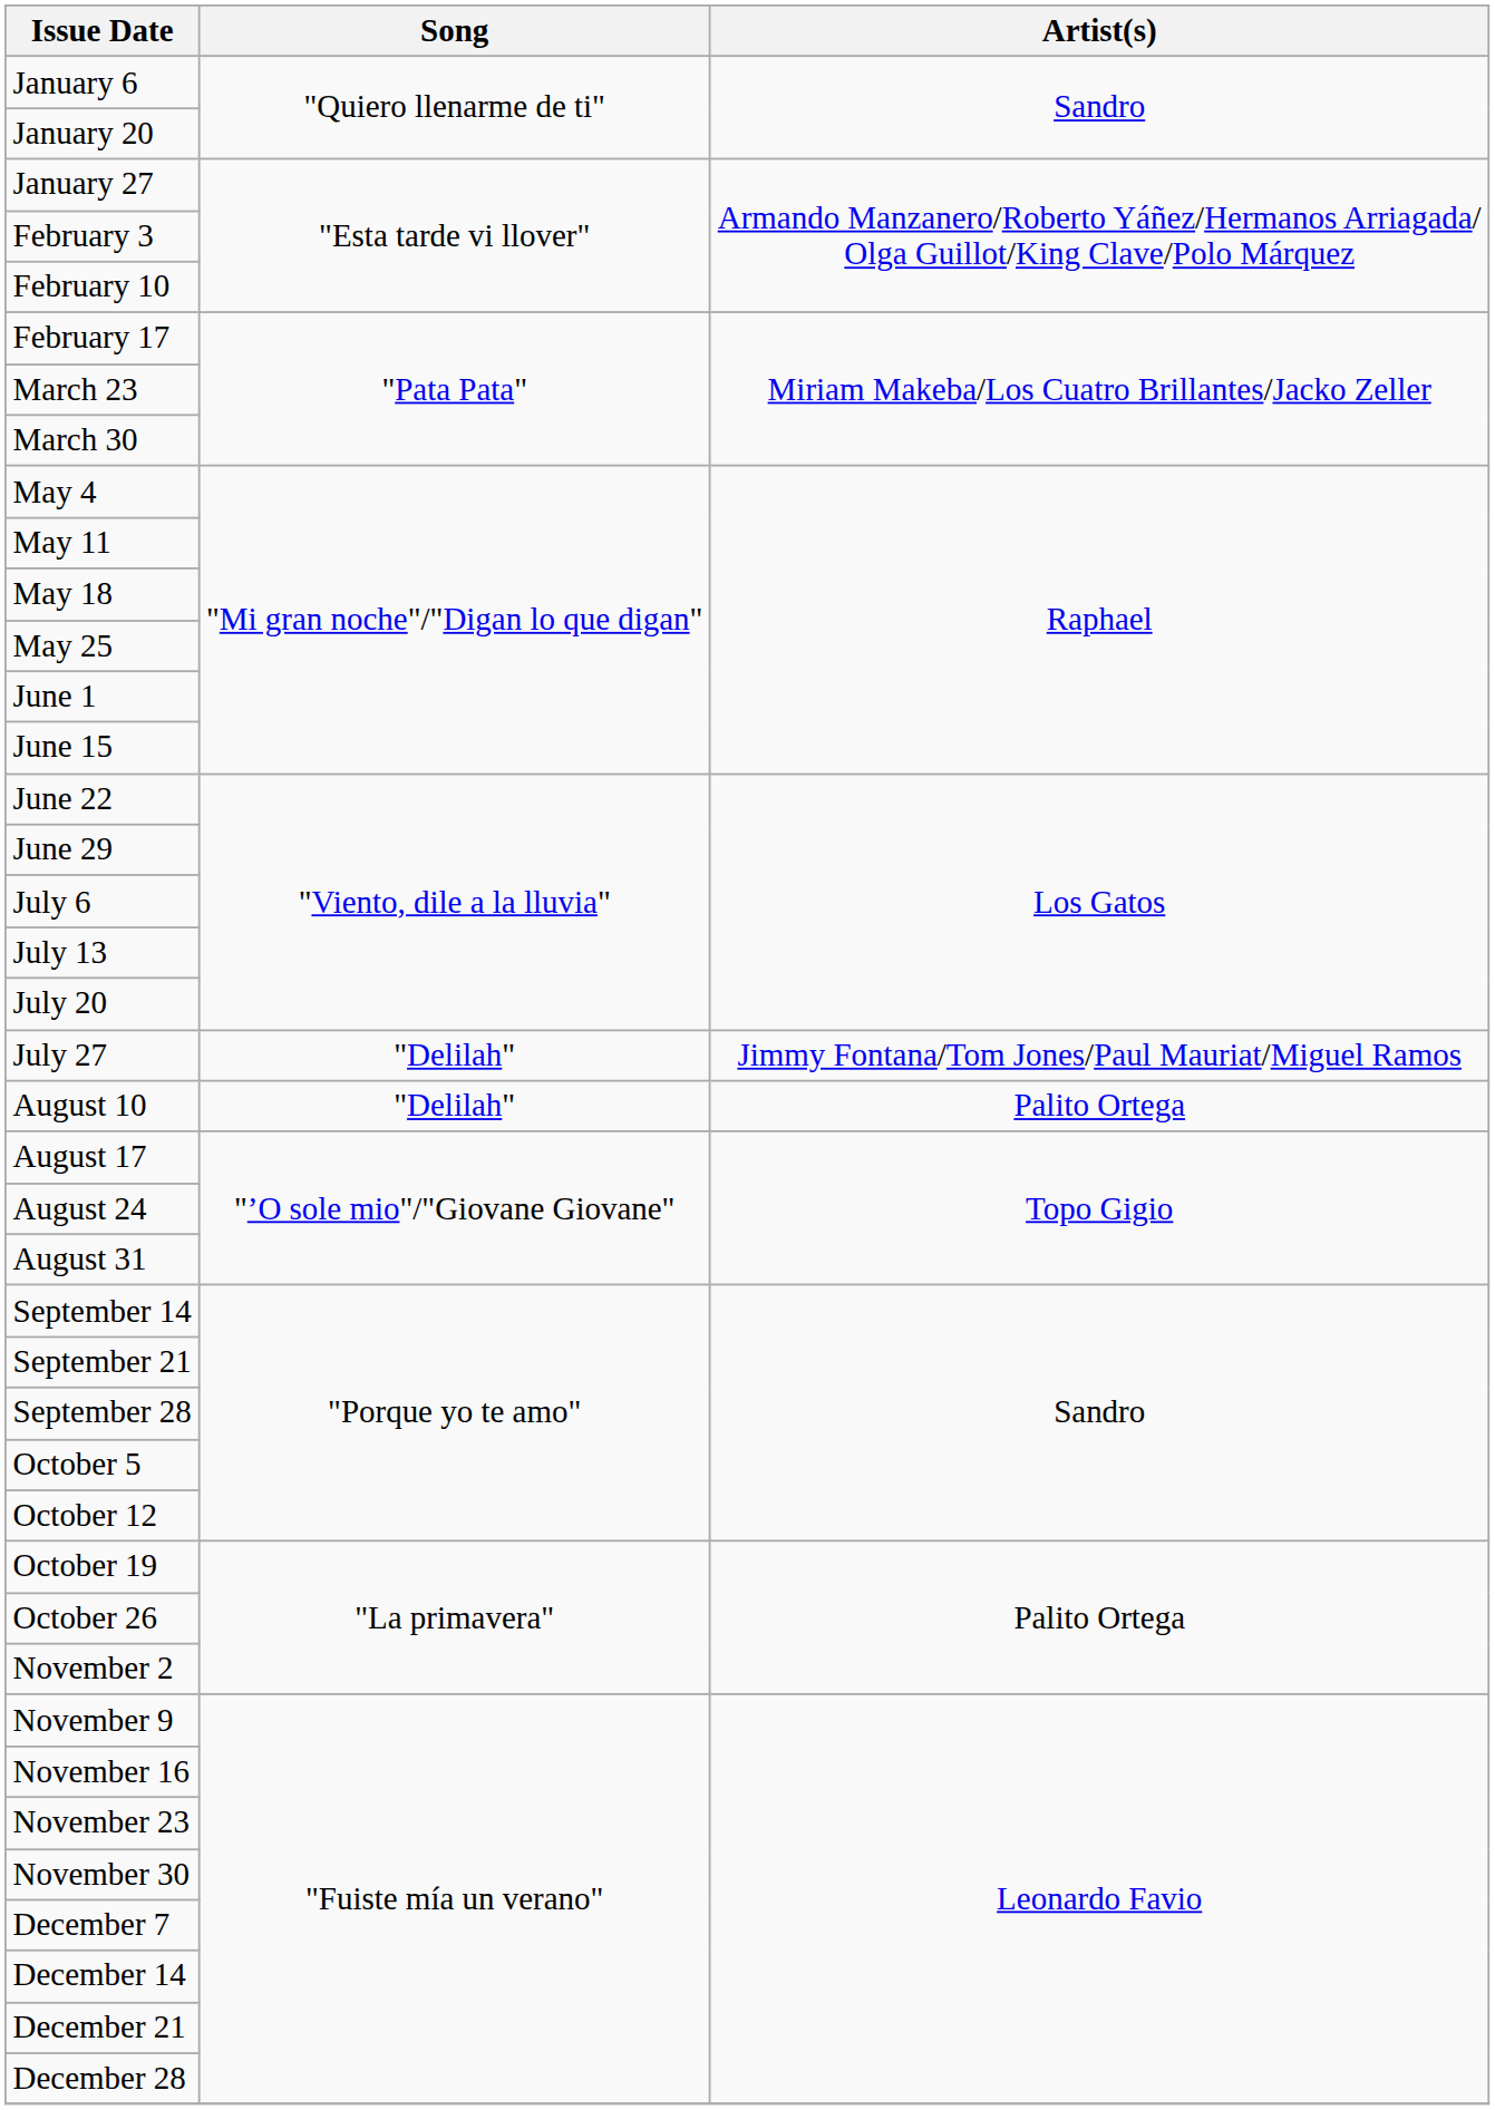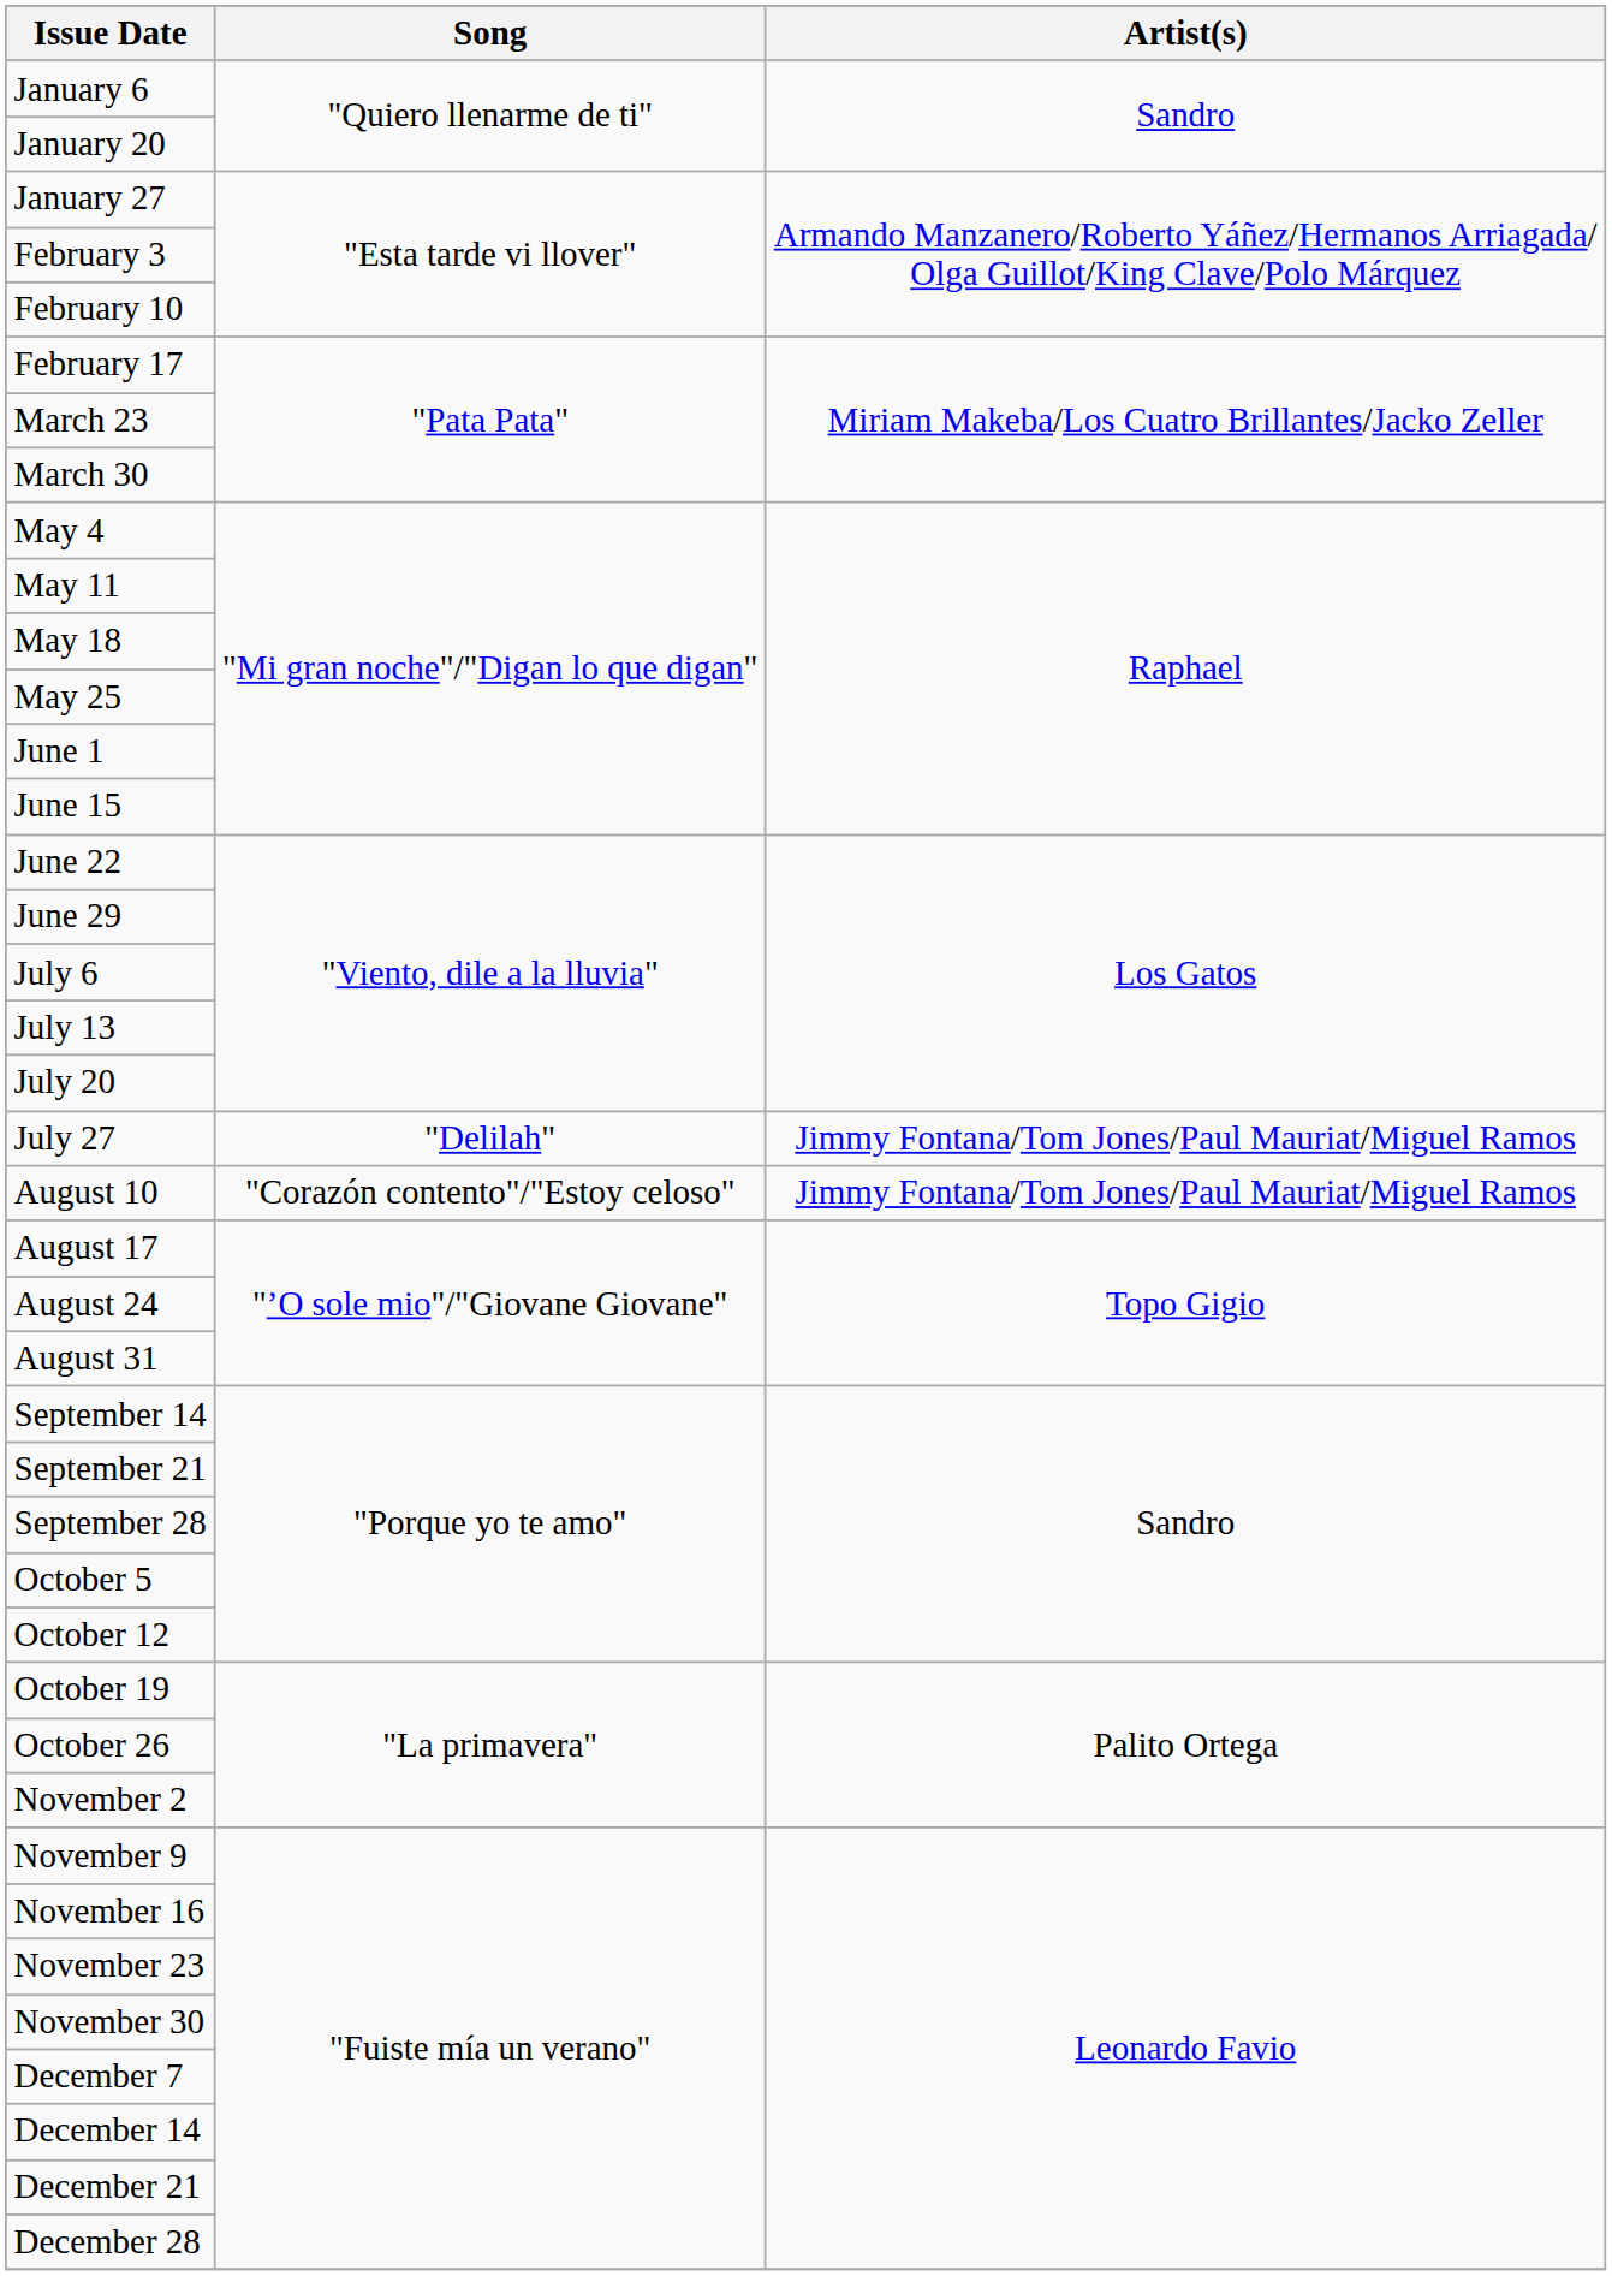August 10 | Song: "Delilah" -> "Corazón contento"/"Estoy celoso"
August 10 | Artist(s): Palito Ortega -> Jimmy Fontana/Tom Jones/Paul Mauriat/Miguel Ramos
